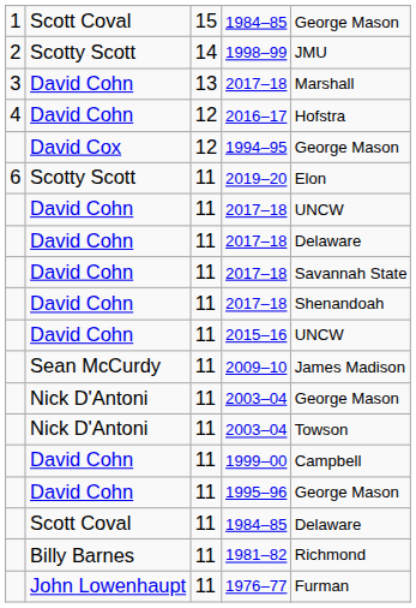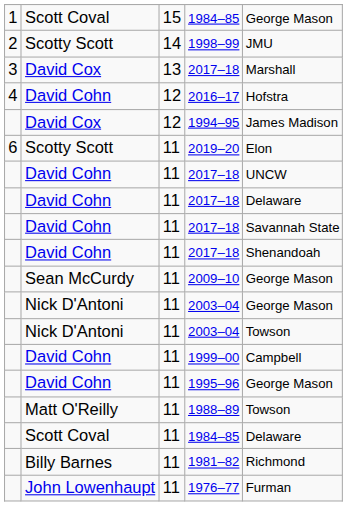3 / 2017–18 | column 2: David Cohn -> David Cox
1994–95 | column 5: George Mason -> James Madison
- row: David Cohn | 11 | 2015–16 | UNCW
2009–10 | column 5: James Madison -> George Mason
+ row: Matt O'Reilly | 11 | 1988–89 | Towson
